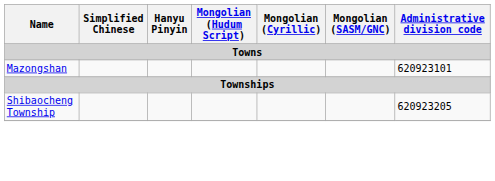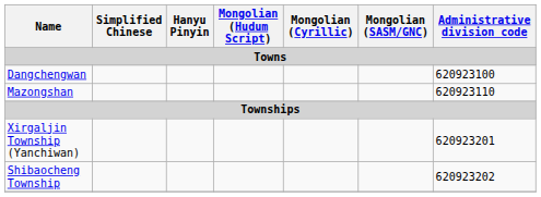+ row: Dangchengwan | 620923100
Mazongshan | Administrative division code: 620923101 -> 620923110
+ row: Xirgaljin Township (Yanchiwan) | 620923201
Shibaocheng Township | Administrative division code: 620923205 -> 620923202
